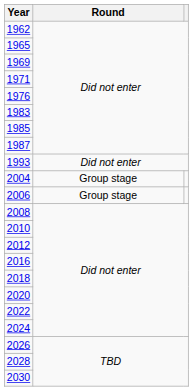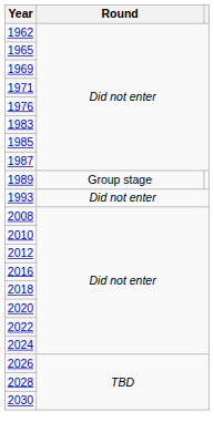+ row: 1989 | Group stage
- row: 2004 | Group stage
- row: 2006 | Group stage
